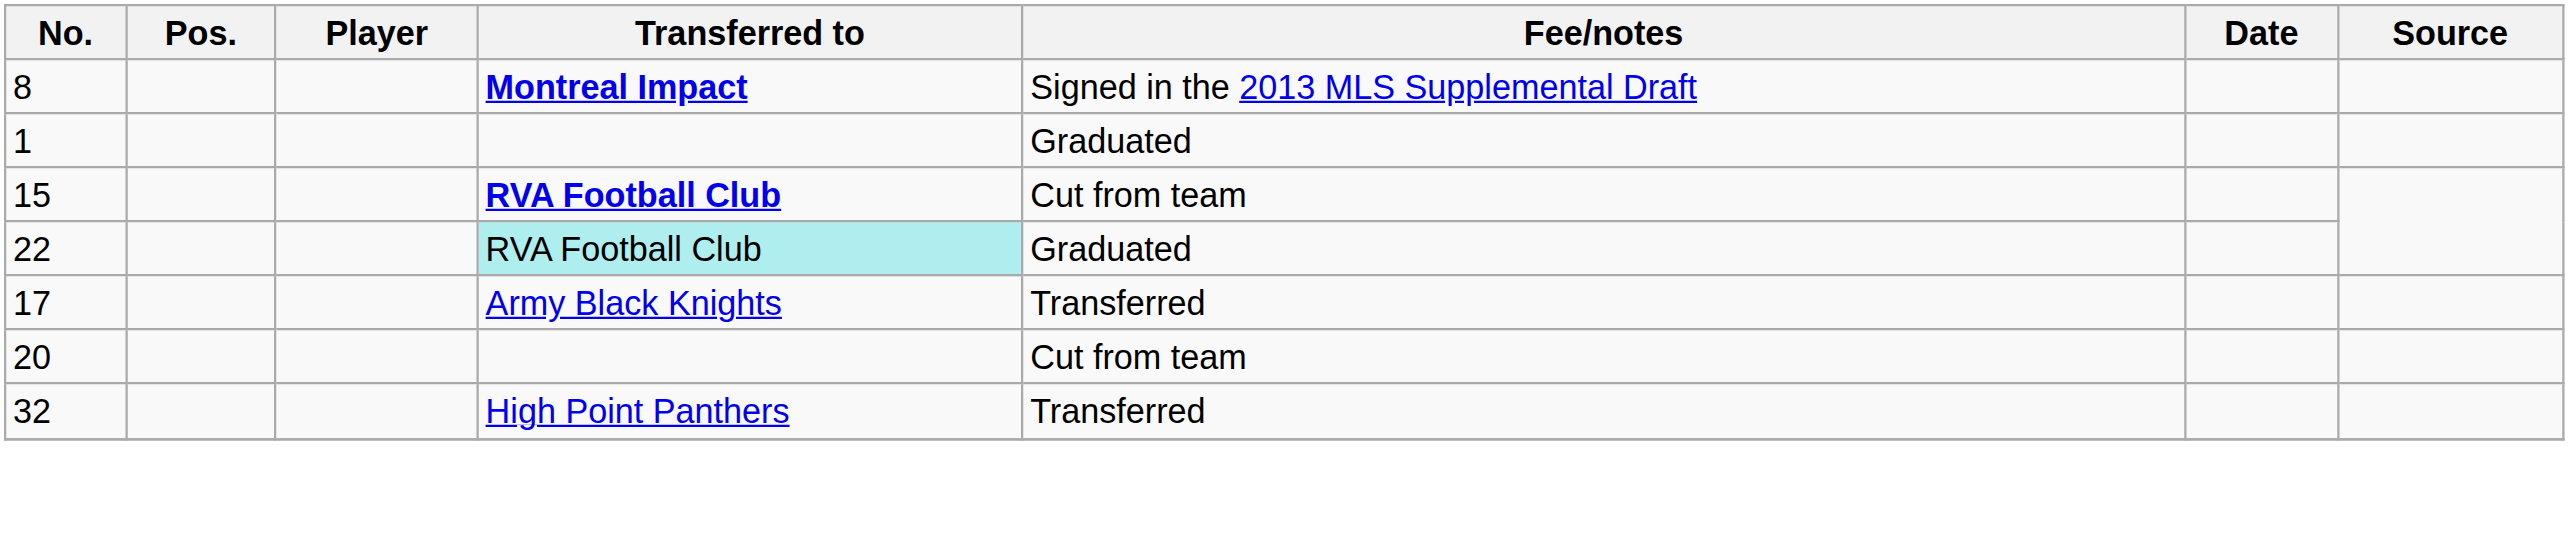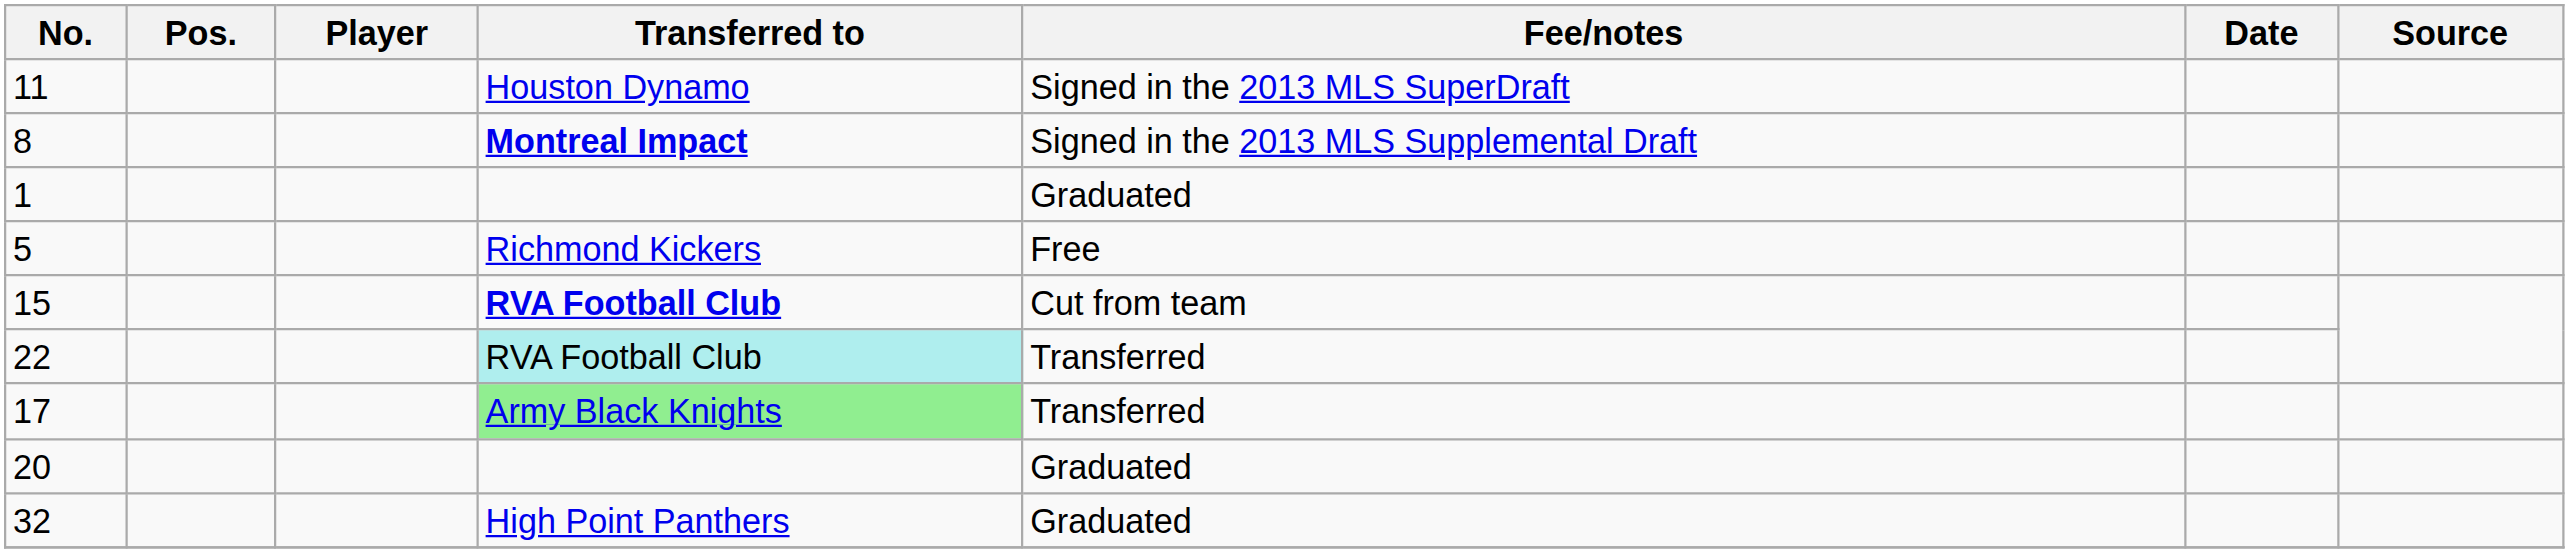+ row: 11 | Houston Dynamo | Signed in the 2013 MLS SuperDraft
+ row: 5 | Richmond Kickers | Free
22 | Fee/notes: Graduated -> Transferred
17 | Transferred to: no background -> lightgreen background
20 | Fee/notes: Cut from team -> Graduated
32 | Fee/notes: Transferred -> Graduated
